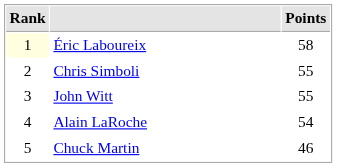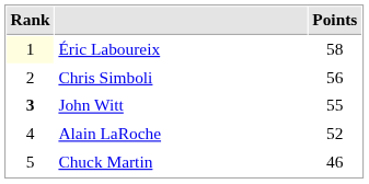Chris Simboli | Points: 55 -> 56
John Witt | Rank: normal -> bold
Alain LaRoche | Points: 54 -> 52
